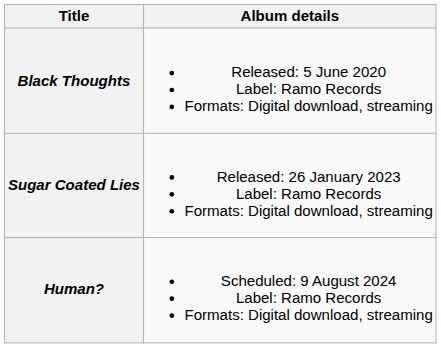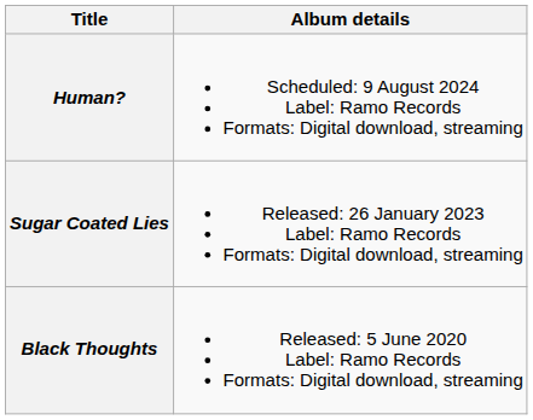rows swapped: Black Thoughts <-> Human?
